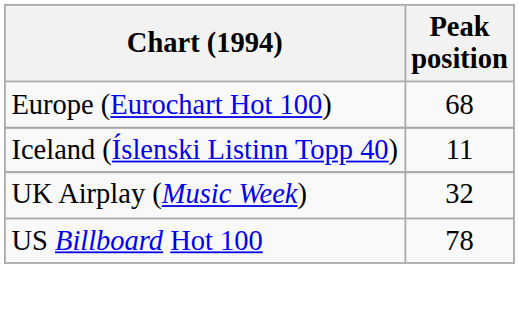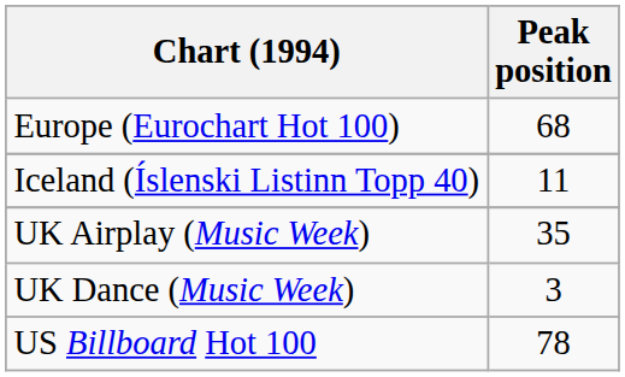UK Airplay (Music Week) | Peak position: 32 -> 35
+ row: UK Dance (Music Week) | 3
